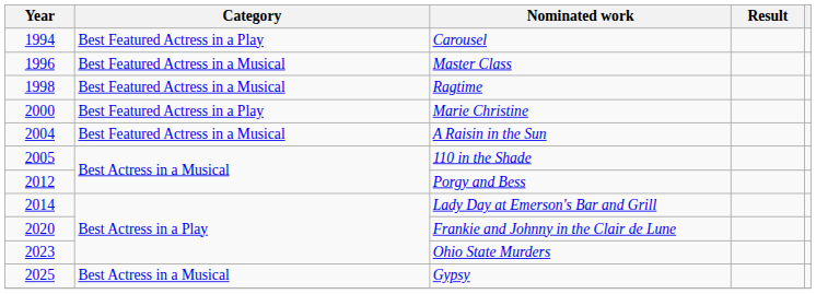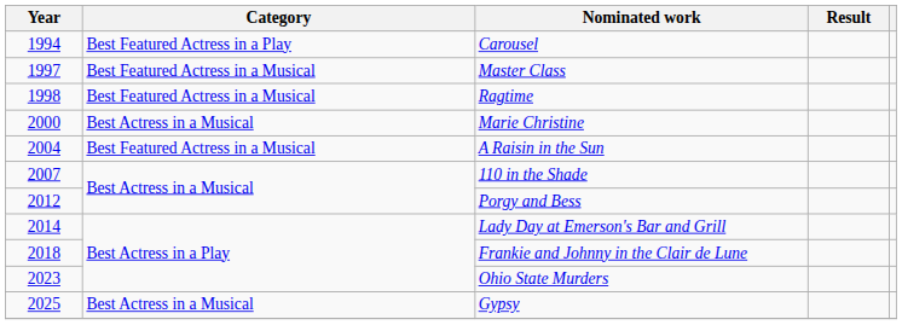Master Class | Year: 1996 -> 1997
Marie Christine | Category: Best Featured Actress in a Play -> Best Actress in a Musical
110 in the Shade | Year: 2005 -> 2007
Frankie and Johnny in the Clair de Lune | Year: 2020 -> 2018
